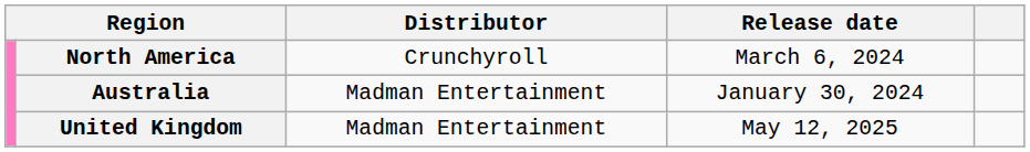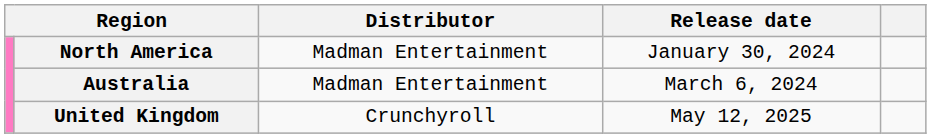North America | Distributor: Crunchyroll -> Madman Entertainment
North America | Release date: March 6, 2024 -> January 30, 2024
Australia | Release date: January 30, 2024 -> March 6, 2024
United Kingdom | Distributor: Madman Entertainment -> Crunchyroll
